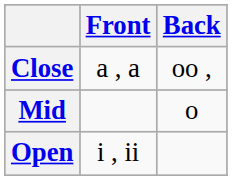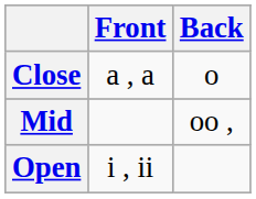Close | Back: oo , -> o
Mid | Back: o -> oo ,
